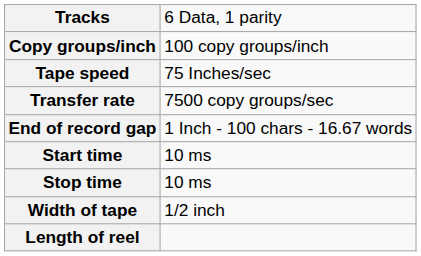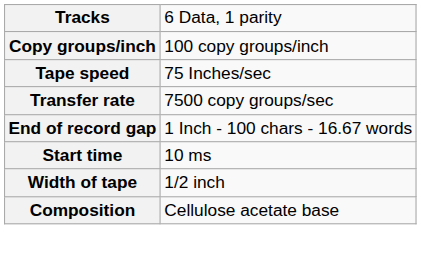- row: Stop time | 10 ms
- row: Length of reel
+ row: Composition | Cellulose acetate base
